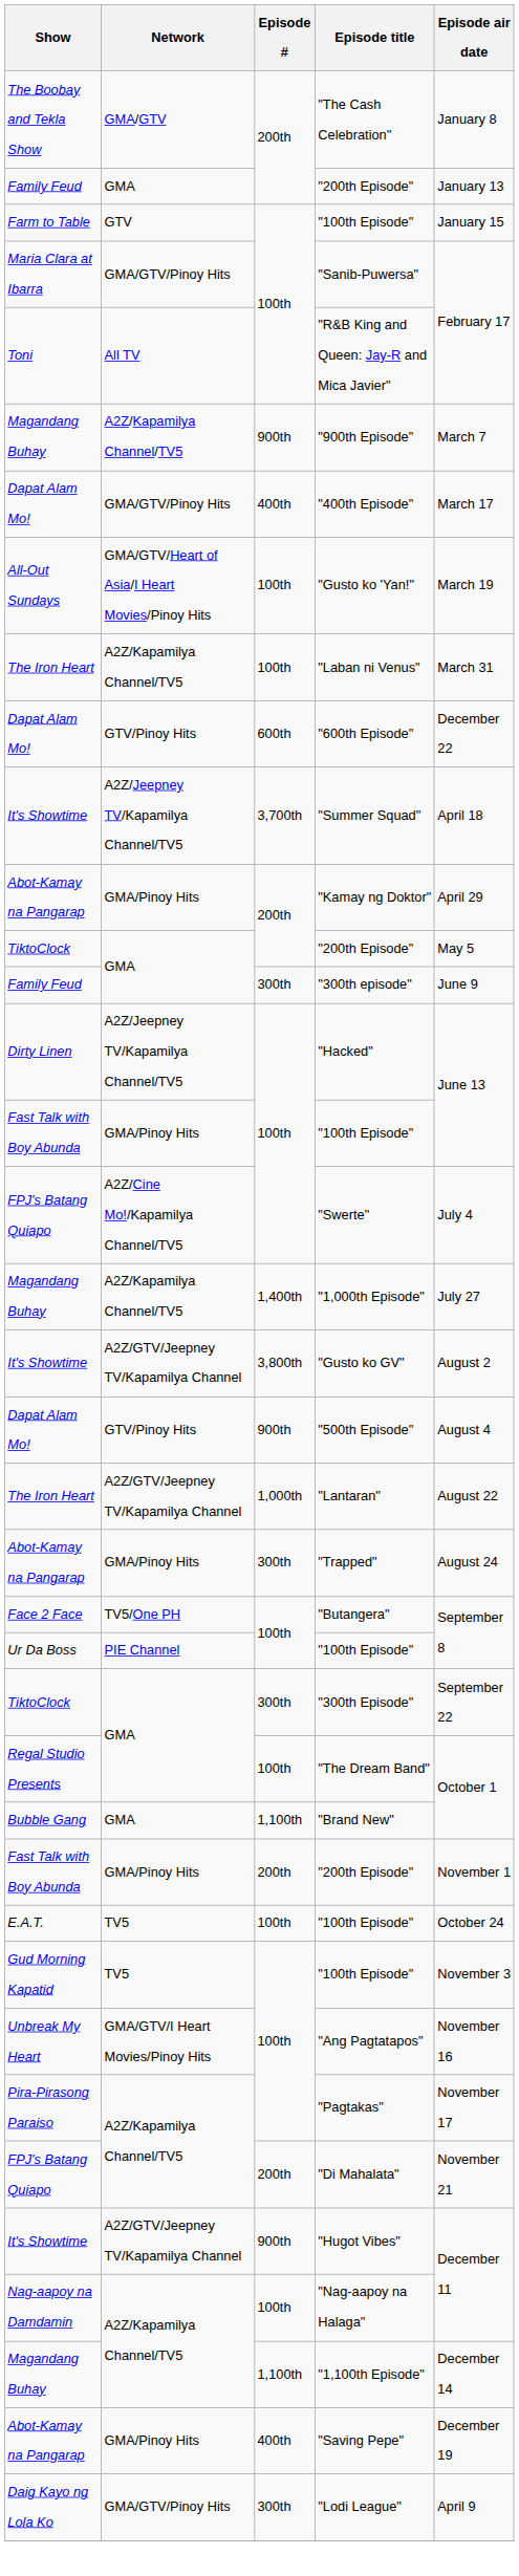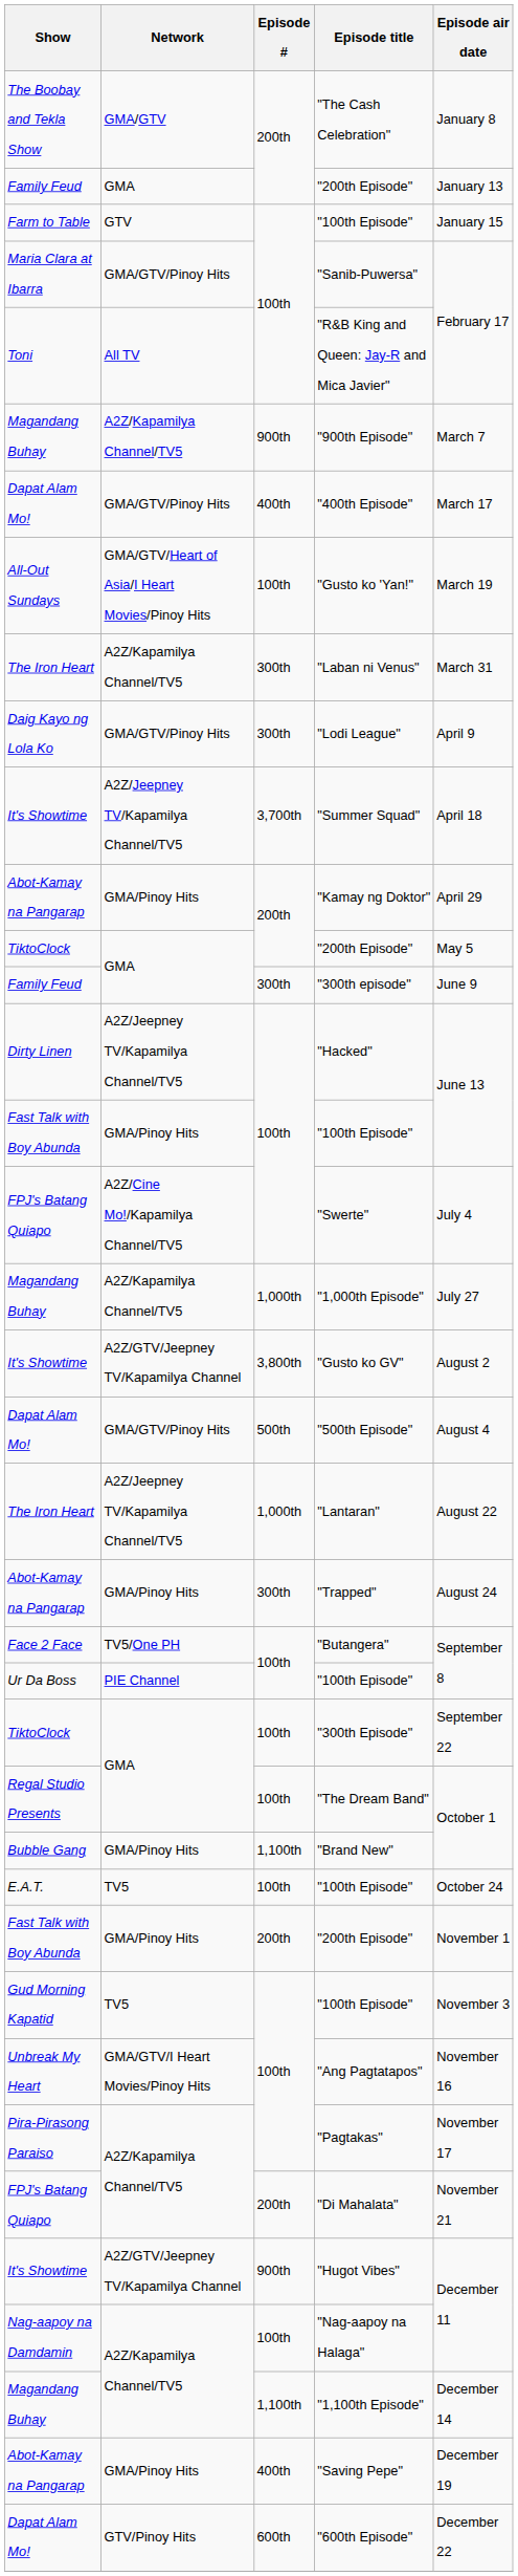"Laban ni Venus" | Episode #: 100th -> 300th
rows swapped: "Lodi League" <-> "600th Episode"
"1,000th Episode" | Episode #: 1,400th -> 1,000th
"500th Episode" | Network: GTV/Pinoy Hits -> GMA/GTV/Pinoy Hits
"500th Episode" | Episode #: 900th -> 500th
"Lantaran" | Network: A2Z/GTV/Jeepney TV/Kapamilya Channel -> A2Z/Jeepney TV/Kapamilya Channel/TV5
"300th Episode" | Episode #: 300th -> 100th
"Brand New" | Network: GMA -> GMA/Pinoy Hits
rows swapped: E.A.T. / "100th Episode" <-> Fast Talk with Boy Abunda / "200th Episode"
